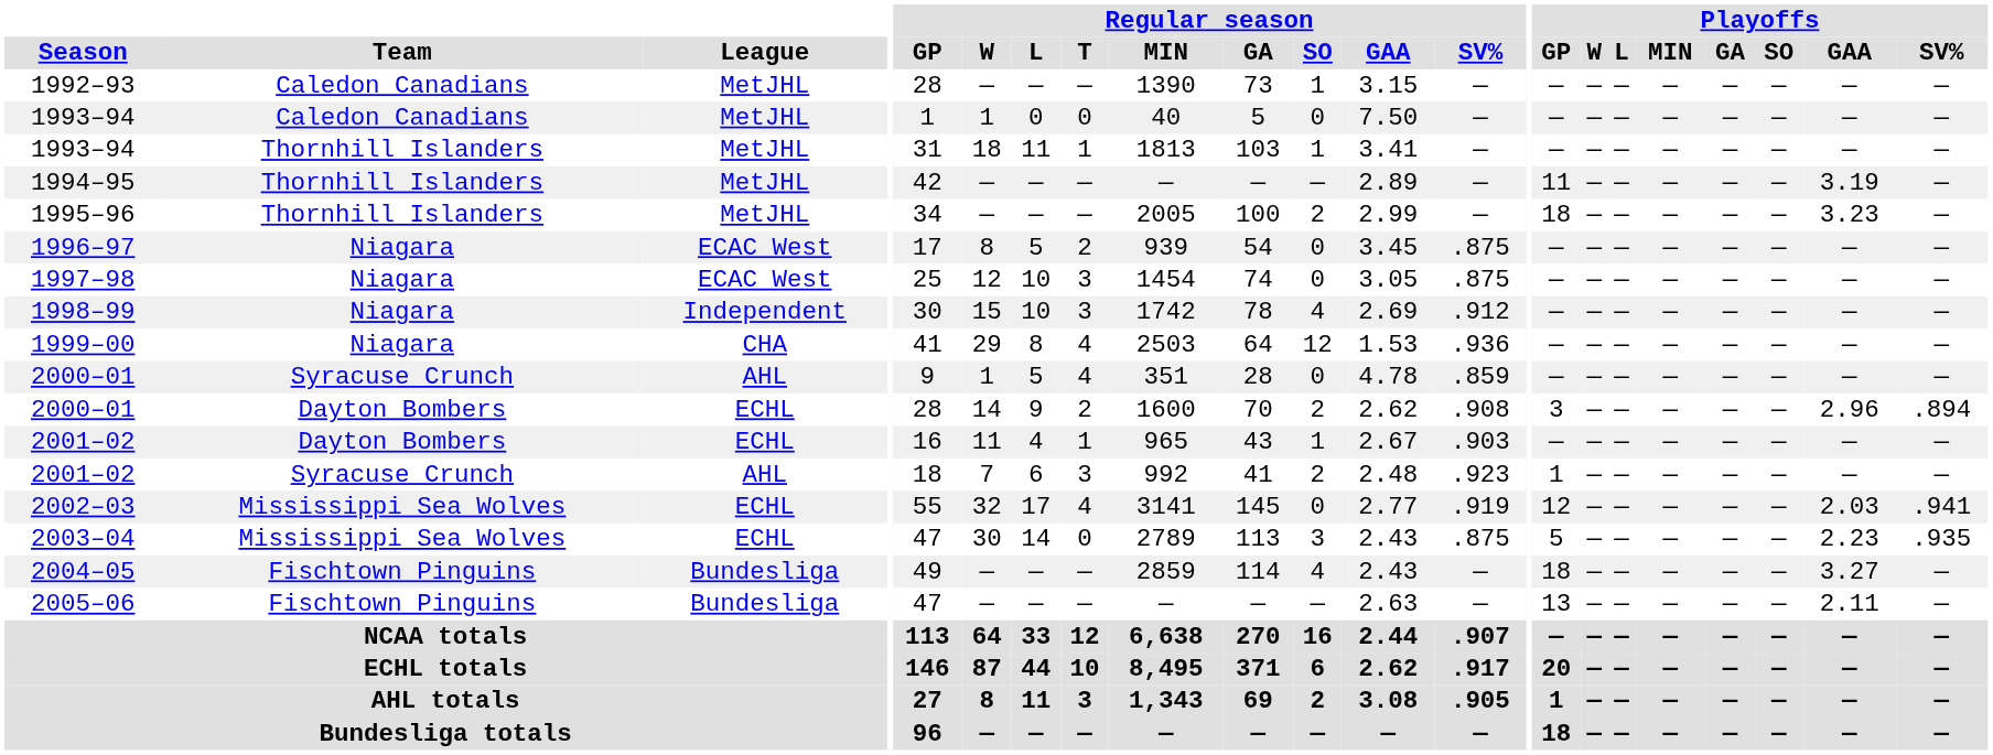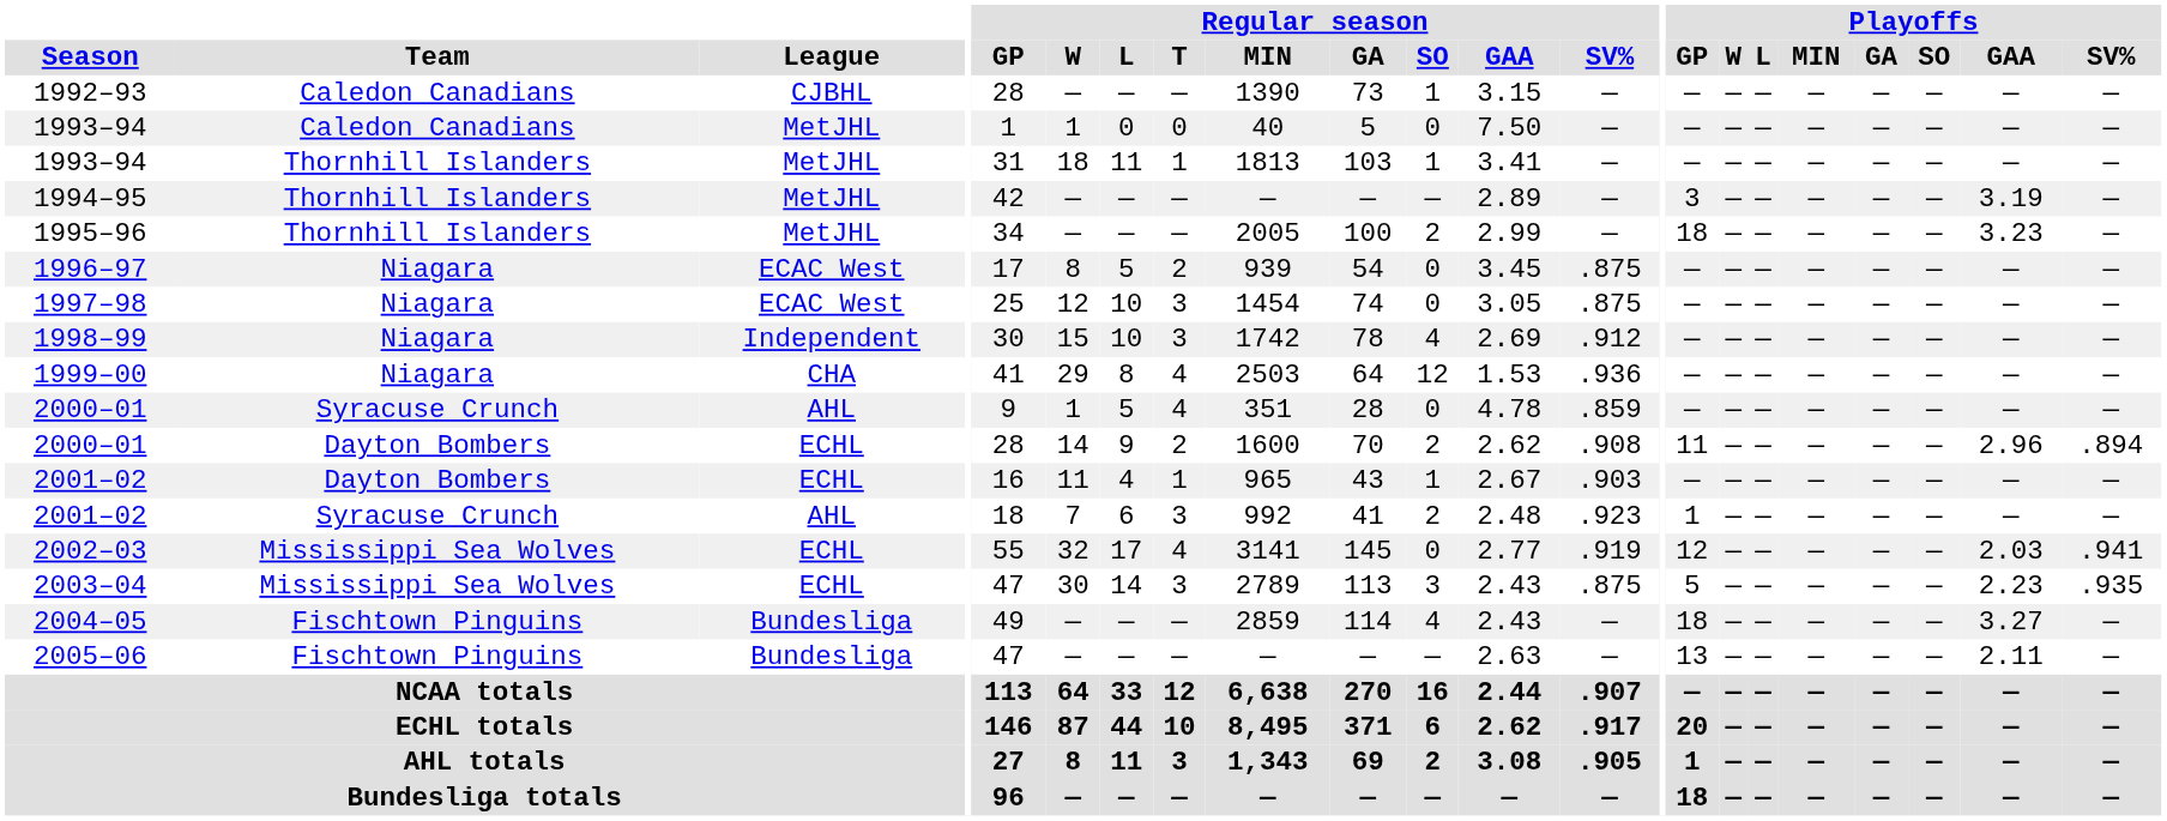1992–93 | League: MetJHL -> CJBHL
1994–95 | Playoffs / GP: 11 -> 3
2000–01 / Dayton Bombers | Playoffs / GP: 3 -> 11
2003–04 | Regular season / T: 0 -> 3
